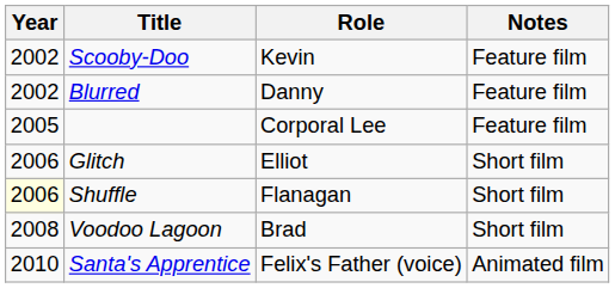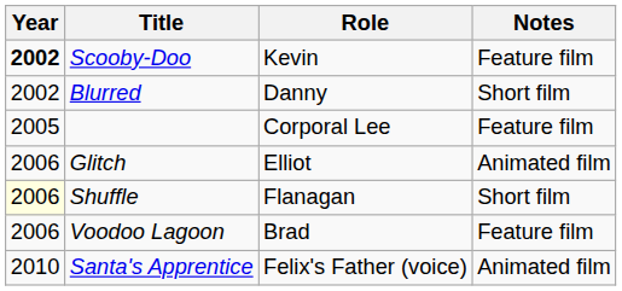Scooby-Doo | Year: normal -> bold
Blurred | Notes: Feature film -> Short film
Glitch | Notes: Short film -> Animated film
Voodoo Lagoon | Year: 2008 -> 2006
Voodoo Lagoon | Notes: Short film -> Feature film
